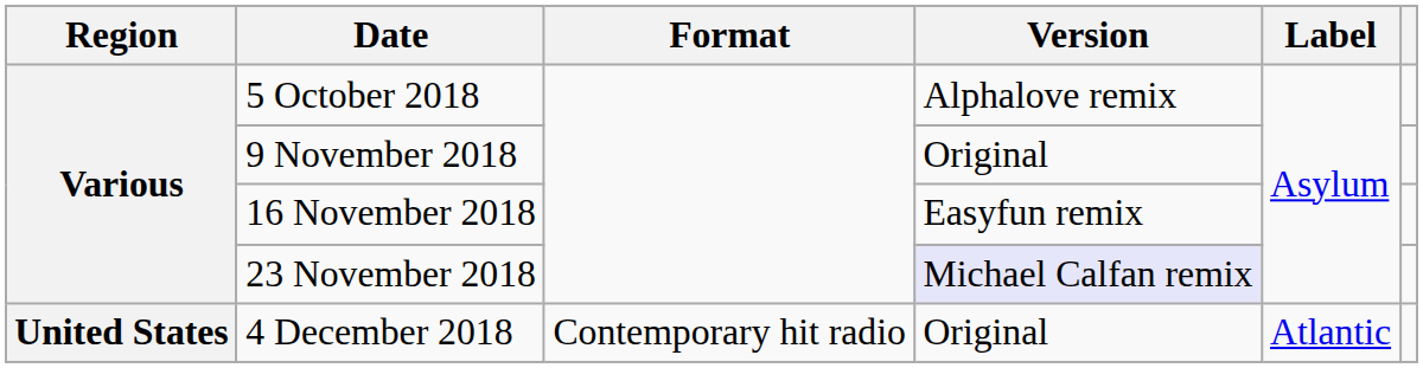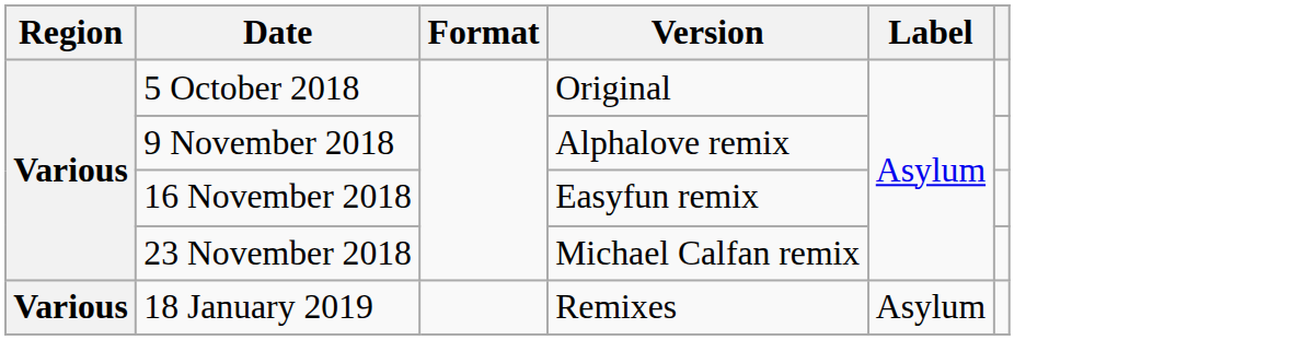5 October 2018 | Version: Alphalove remix -> Original
9 November 2018 | Version: Original -> Alphalove remix
23 November 2018 | Version: lavender background -> no background
- row: United States | 4 December 2018 | Contemporary hit radio | Original | Atlantic
+ row: Various | 18 January 2019 | Remixes | Asylum
